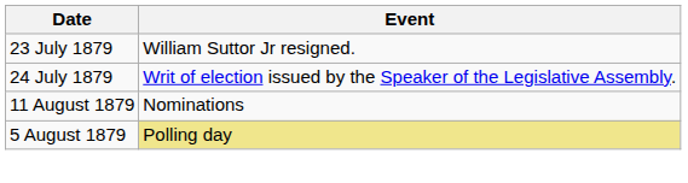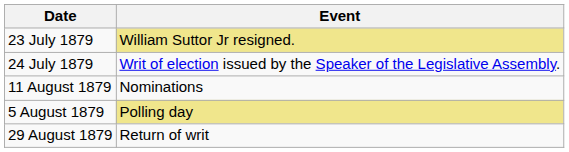23 July 1879 | Event: no background -> khaki background
+ row: 29 August 1879 | Return of writ
